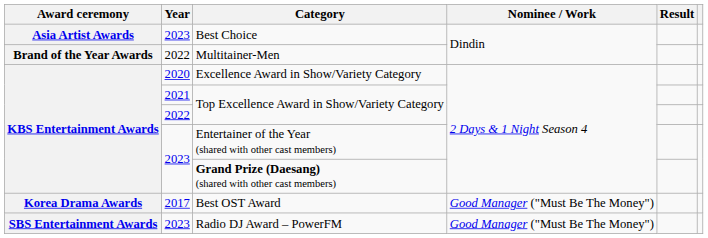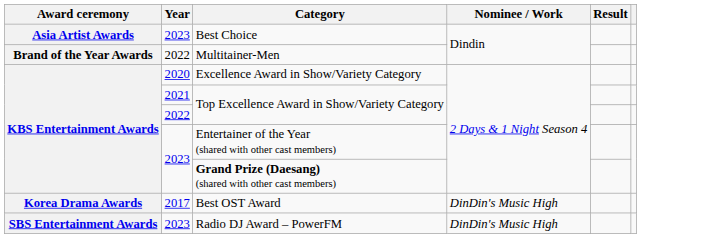Best OST Award | Nominee / Work: Good Manager ("Must Be The Money") -> DinDin's Music High
Radio DJ Award – PowerFM | Nominee / Work: Good Manager ("Must Be The Money") -> DinDin's Music High
